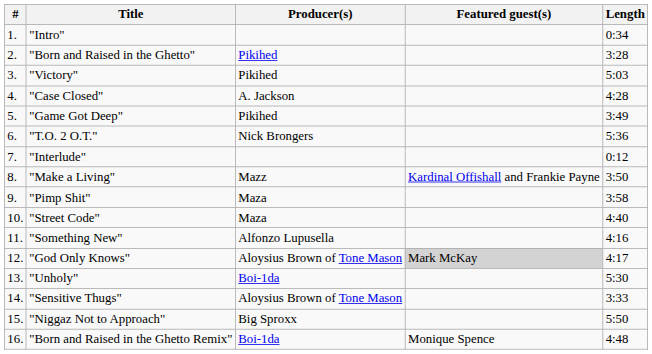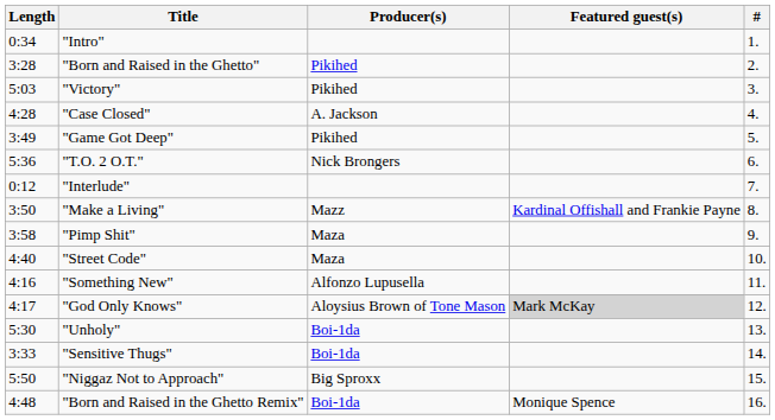columns swapped: # <-> Length
"Sensitive Thugs" | Producer(s): Aloysius Brown of Tone Mason -> Boi-1da
